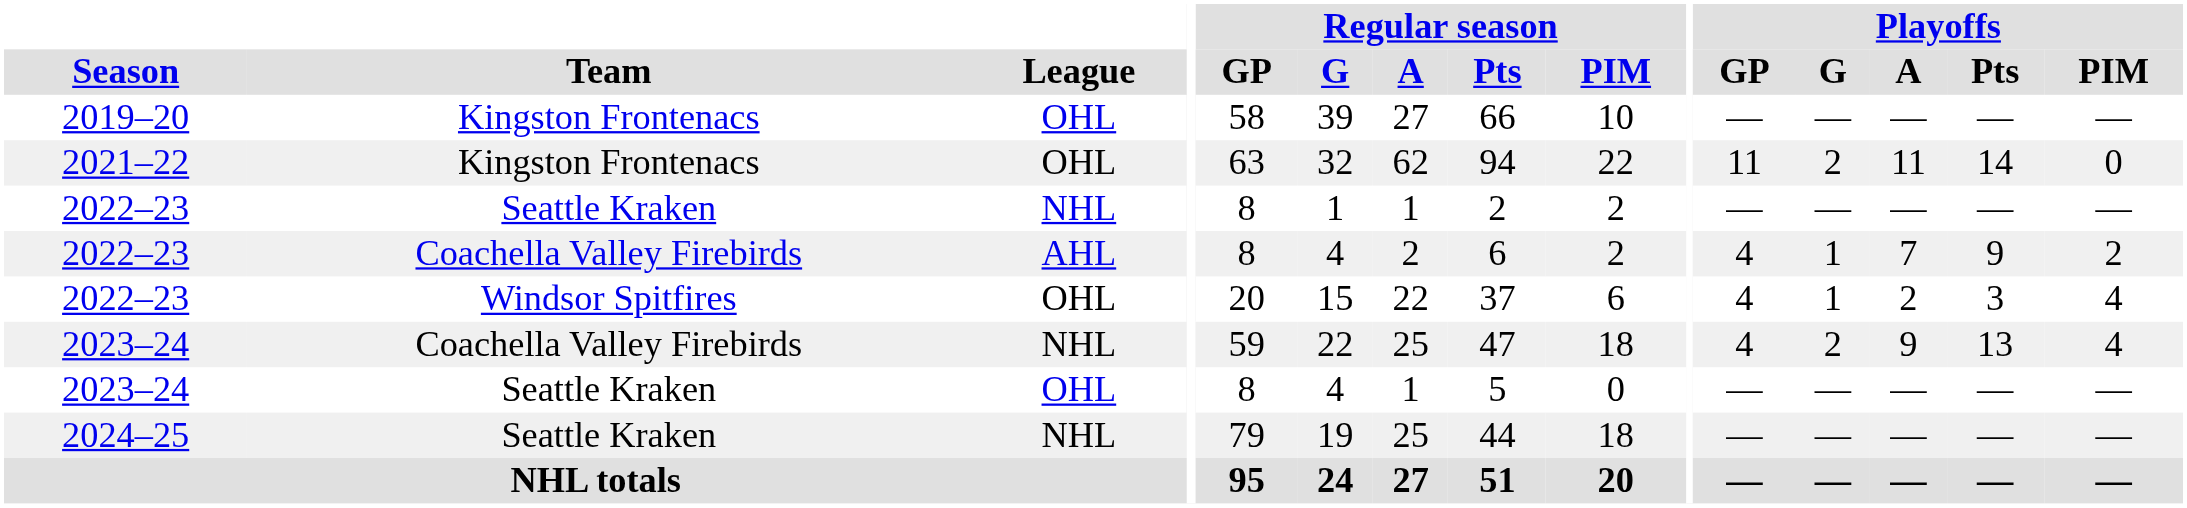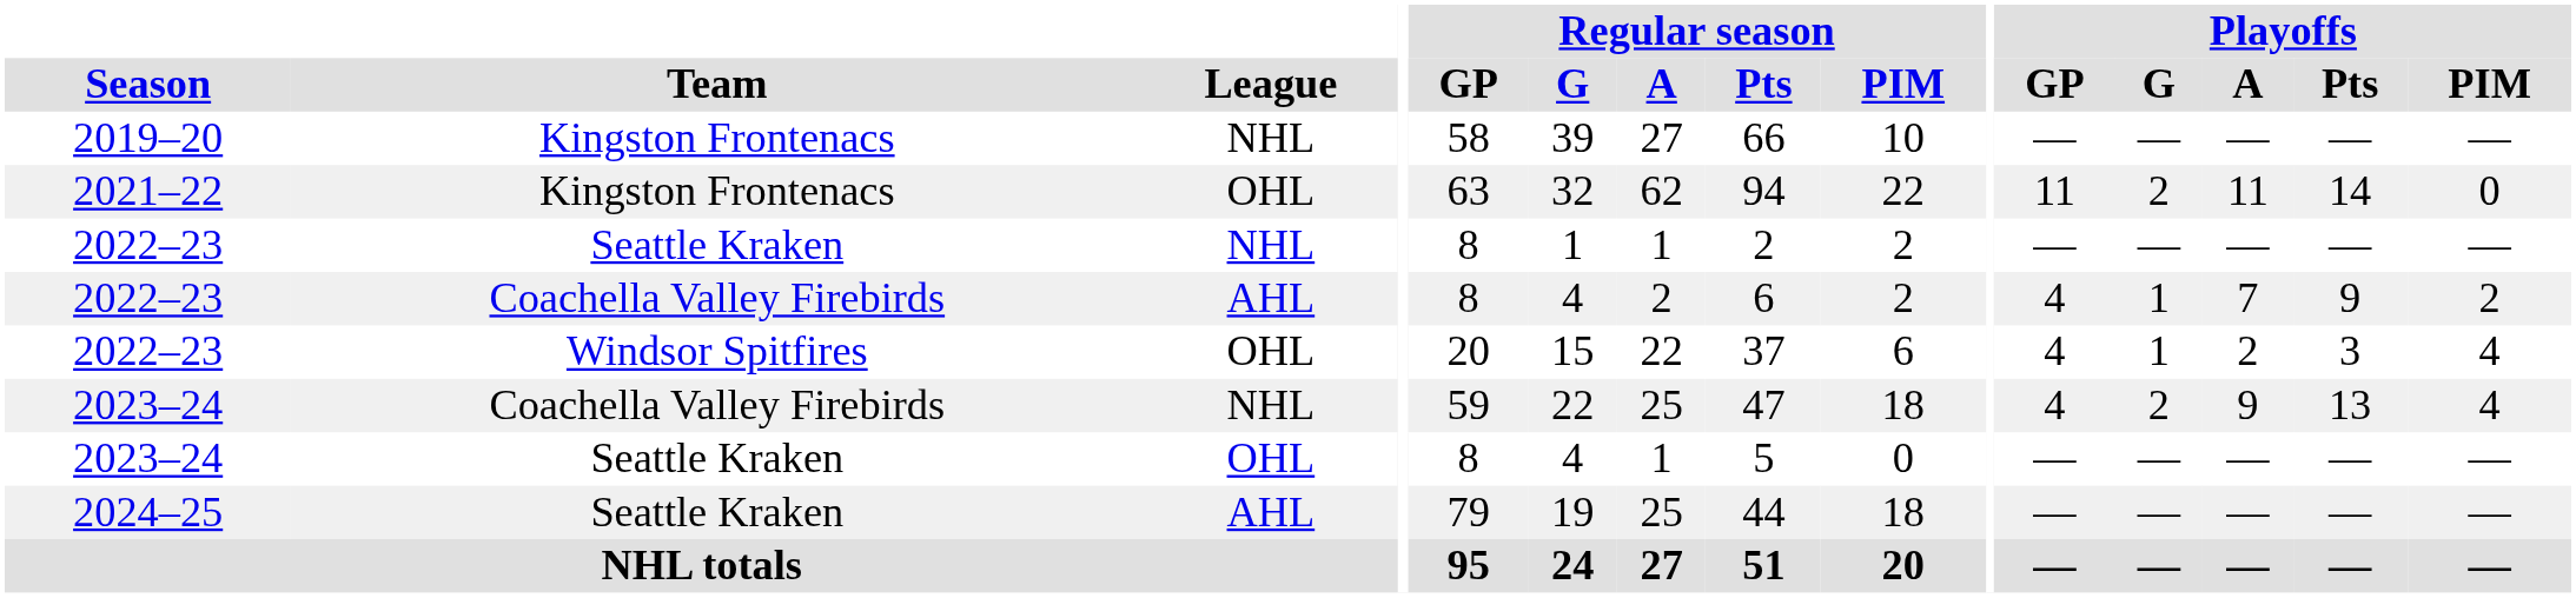2019–20 | League: OHL -> NHL
2024–25 | League: NHL -> AHL
